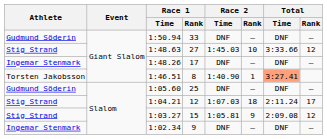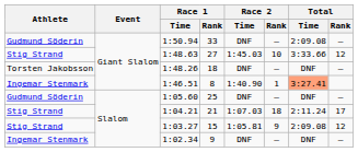1:50.94 | Total / Time: DNF -> 2:09.08
1:48.26 | Athlete: Ingemar Stenmark -> Torsten Jakobsson
1:48.26 | Race 1 / Rank: 17 -> 18
1:46.51 | Athlete: Torsten Jakobsson -> Ingemar Stenmark
1:04.21 | Race 1 / Rank: 12 -> 21
